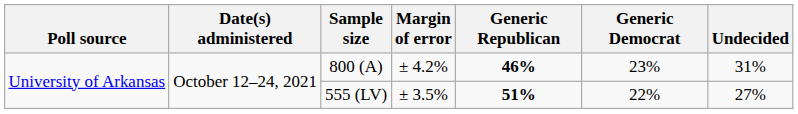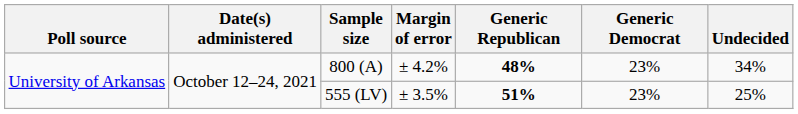800 (A) | Generic Republican: 46% -> 48%
800 (A) | Undecided: 31% -> 34%
555 (LV) | Generic Democrat: 22% -> 23%
555 (LV) | Undecided: 27% -> 25%
